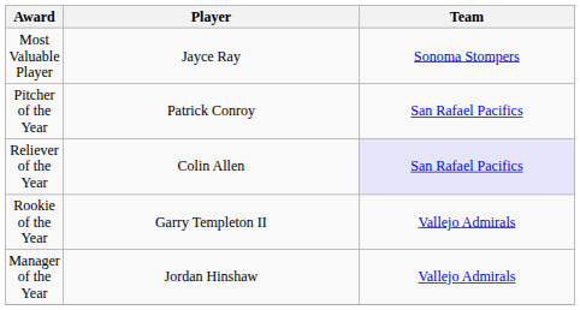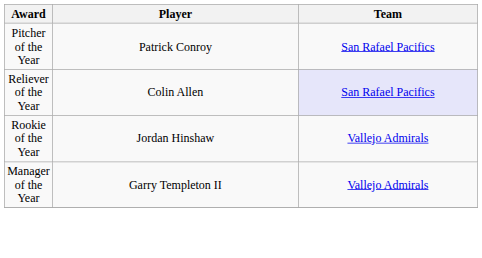- row: Most Valuable Player | Jayce Ray | Sonoma Stompers
Rookie of the Year | Player: Garry Templeton II -> Jordan Hinshaw
Manager of the Year | Player: Jordan Hinshaw -> Garry Templeton II
